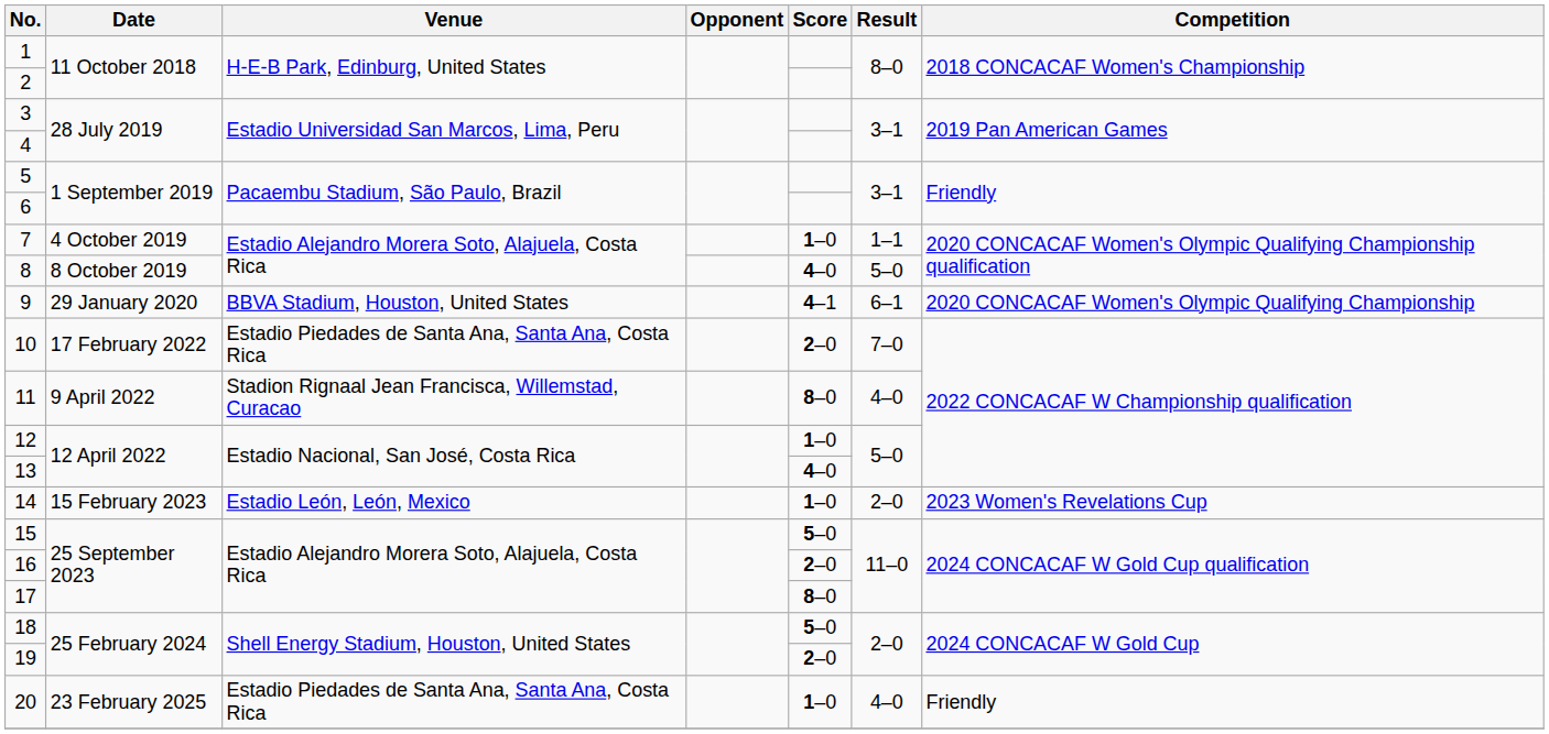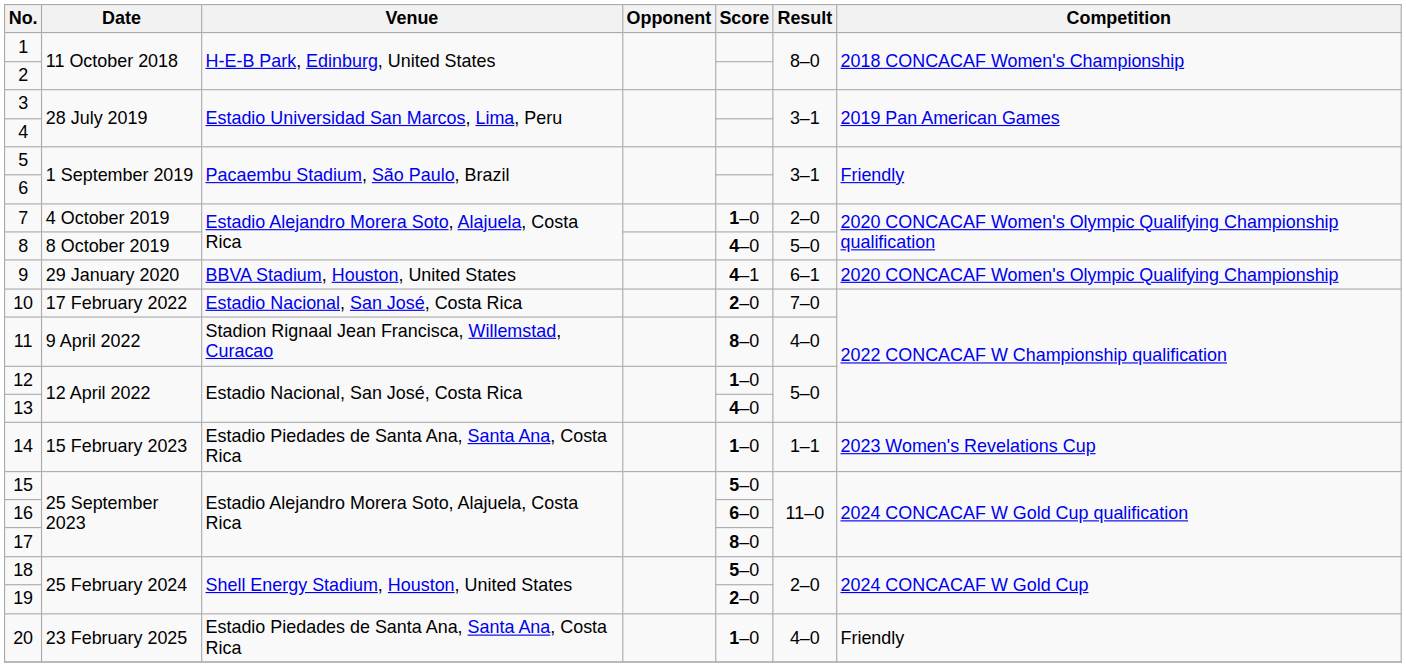7 | Result: 1–1 -> 2–0
10 | Venue: Estadio Piedades de Santa Ana, Santa Ana, Costa Rica -> Estadio Nacional, San José, Costa Rica
14 | Venue: Estadio León, León, Mexico -> Estadio Piedades de Santa Ana, Santa Ana, Costa Rica
14 | Result: 2–0 -> 1–1
16 | Score: 2–0 -> 6–0
